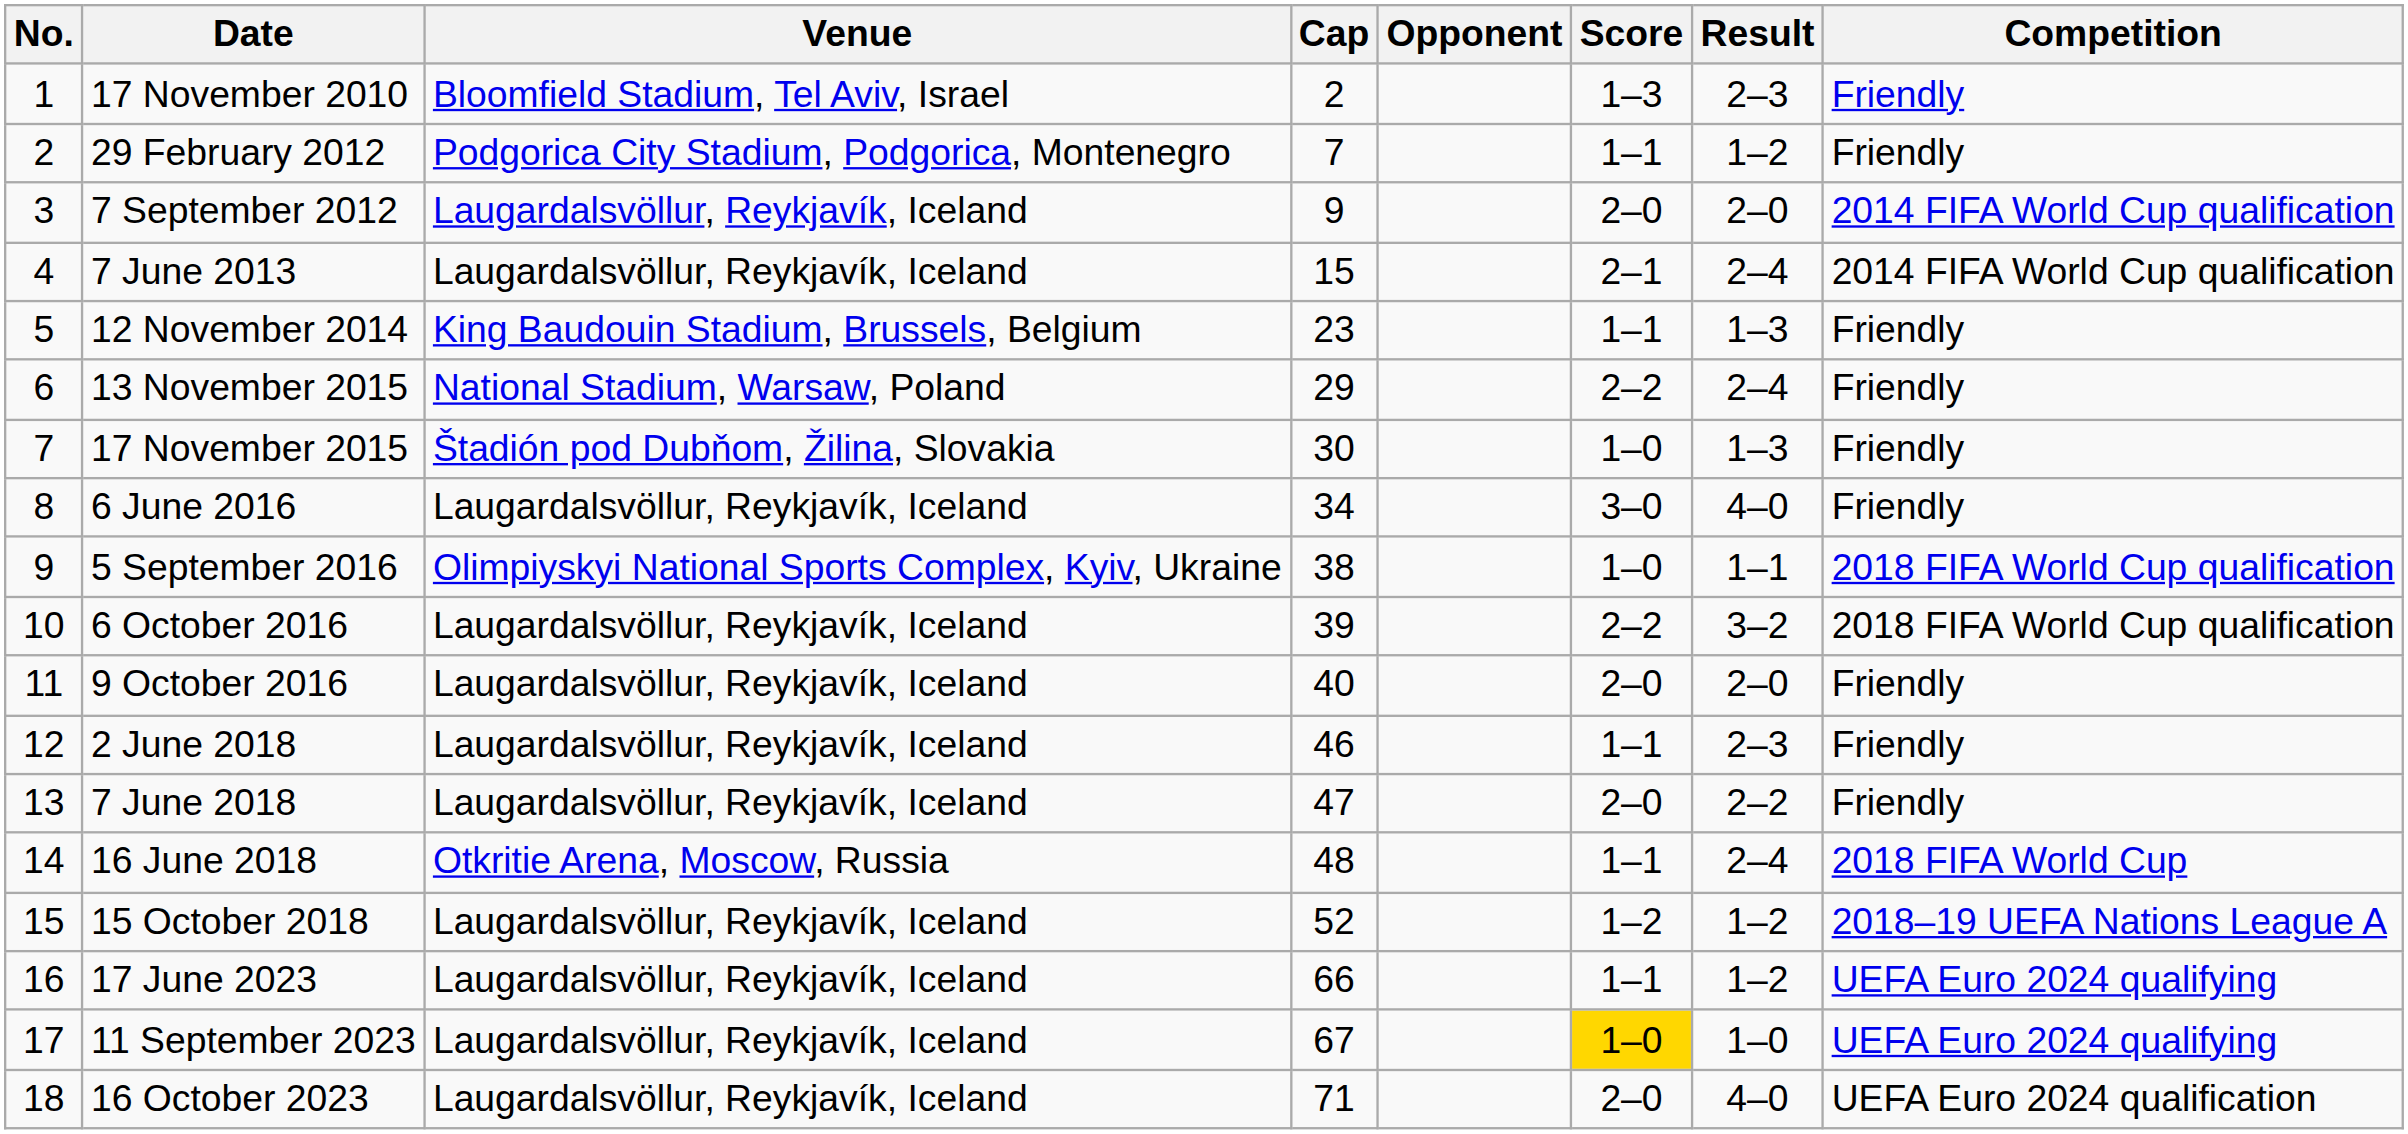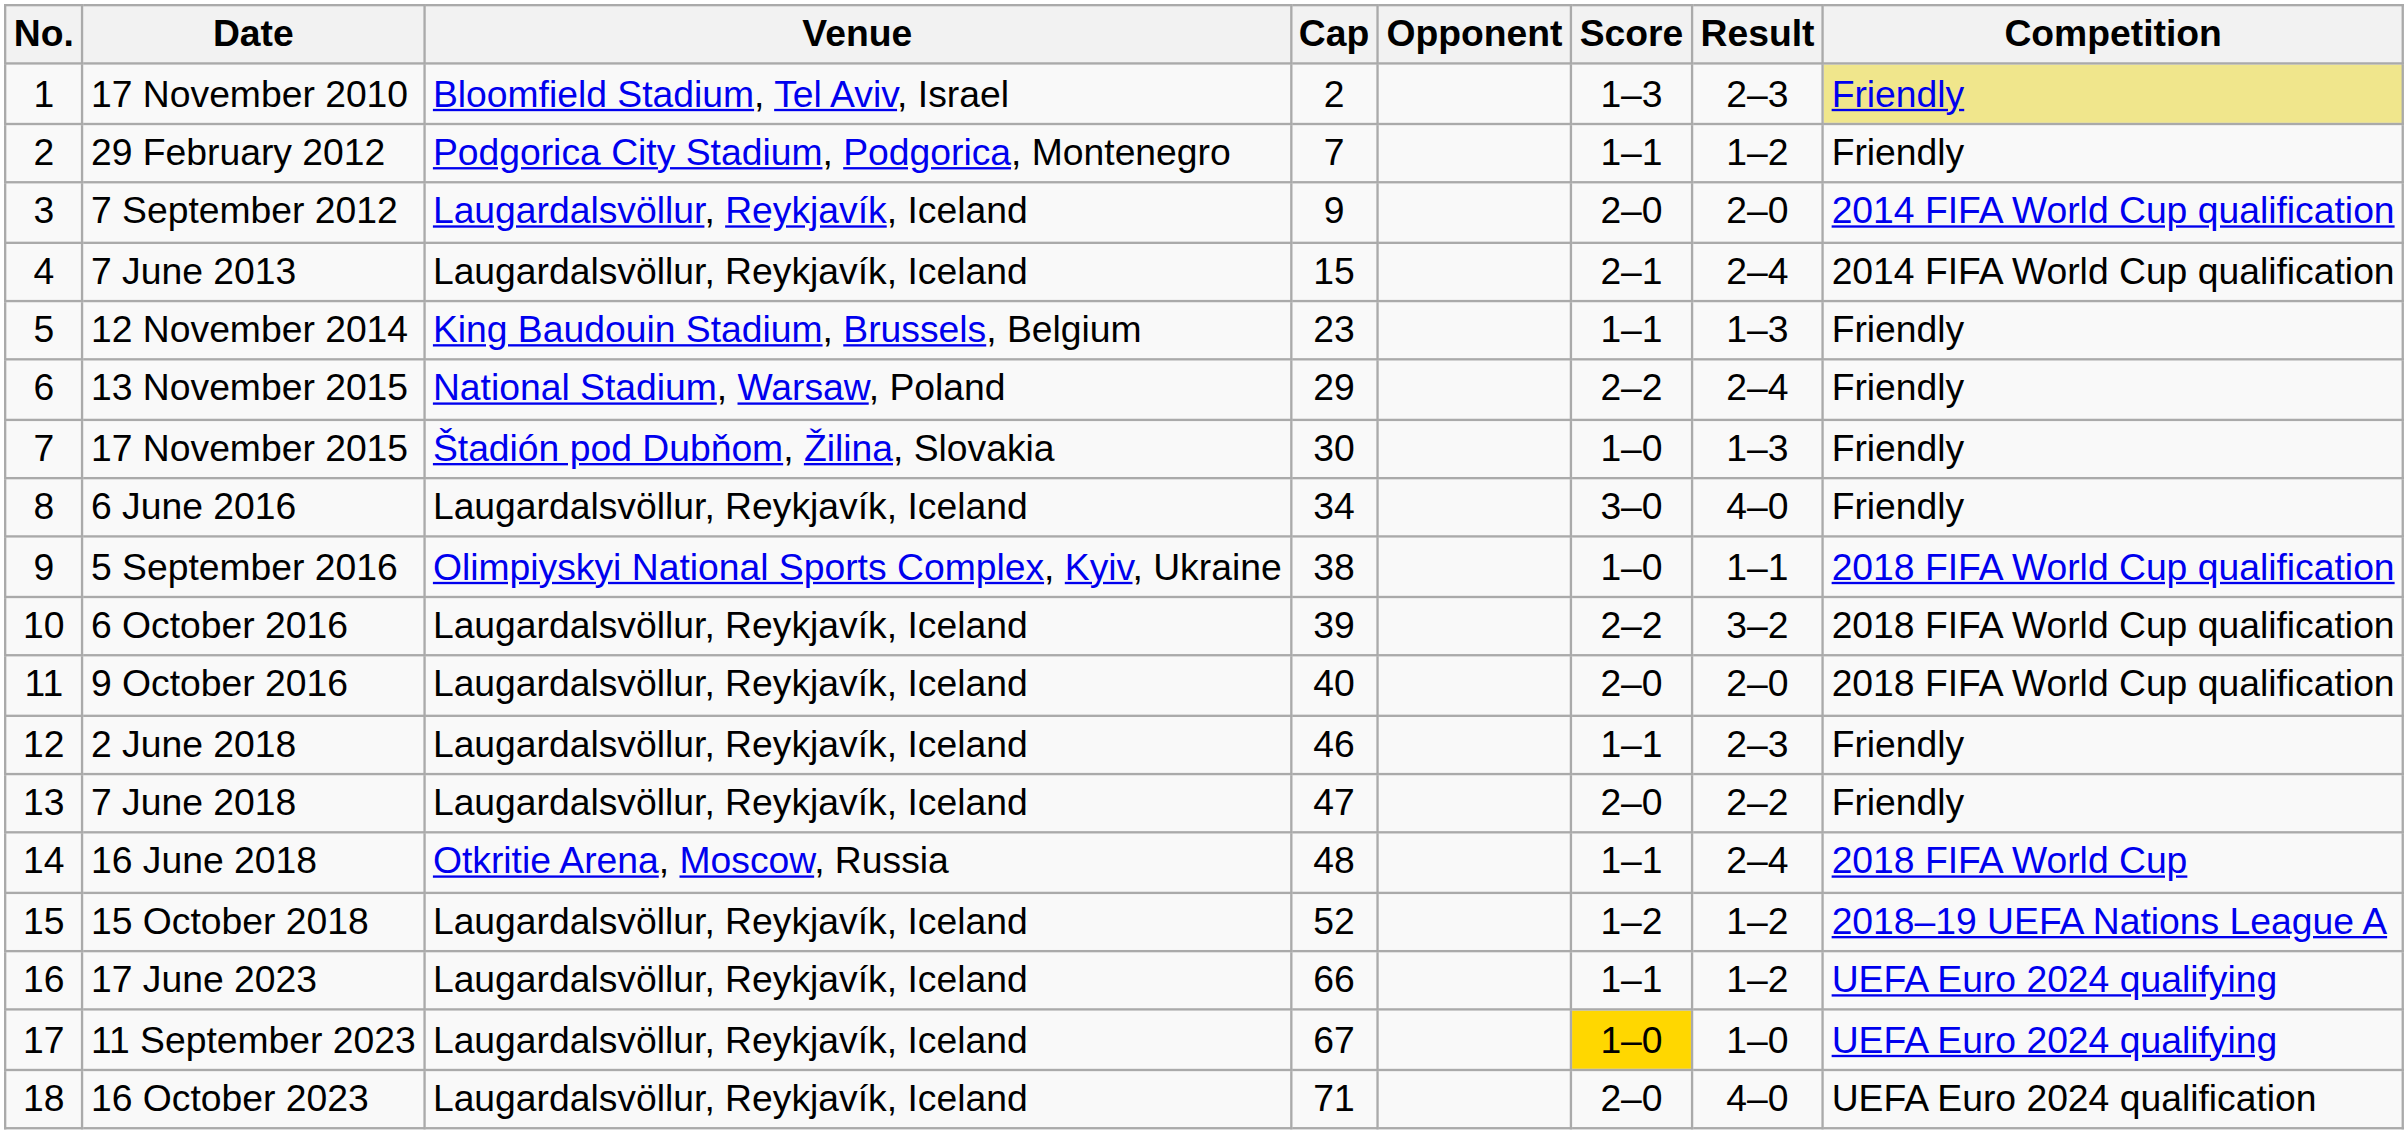17 November 2010 | Competition: no background -> khaki background
9 October 2016 | Competition: Friendly -> 2018 FIFA World Cup qualification
